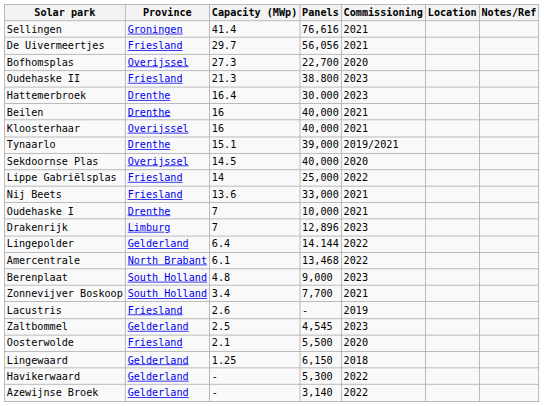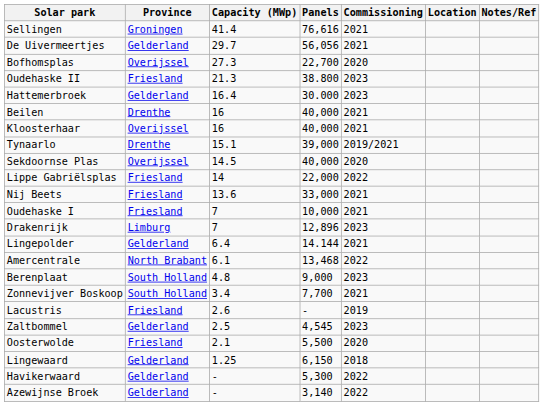De Uivermeertjes | Province: Friesland -> Gelderland
Hattemerbroek | Province: Drenthe -> Gelderland
Lippe Gabriëlsplas | Panels: 25,000 -> 22,000
Oudehaske I | Province: Drenthe -> Friesland
Lingepolder | Commissioning: 2022 -> 2021
